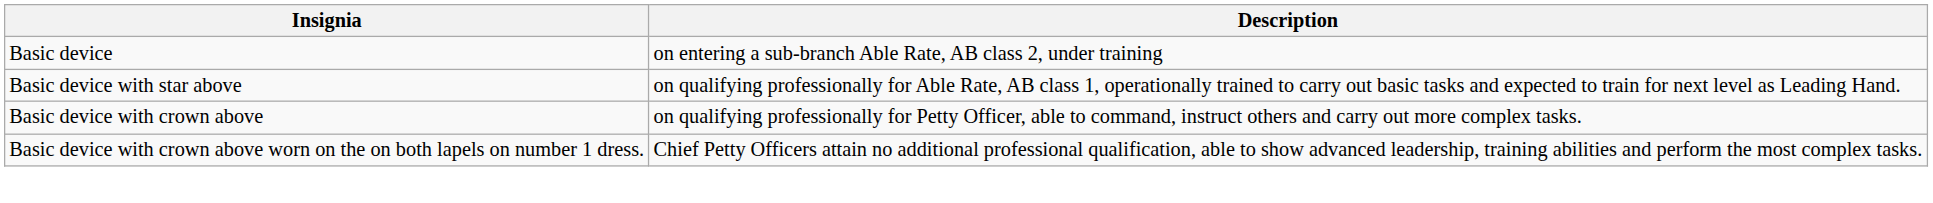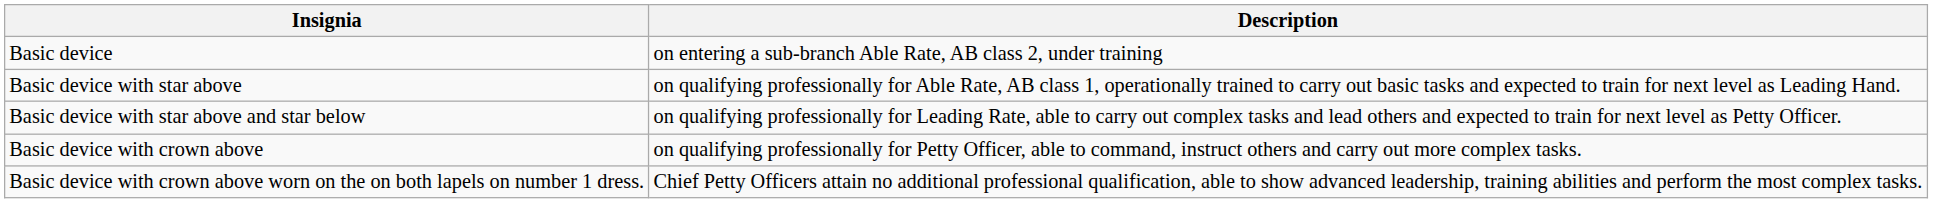+ row: Basic device with star above and star below | on qualifying professionally for Leading Rate, able to carry out complex tasks and lead others and expected to train for next level as Petty Officer.
